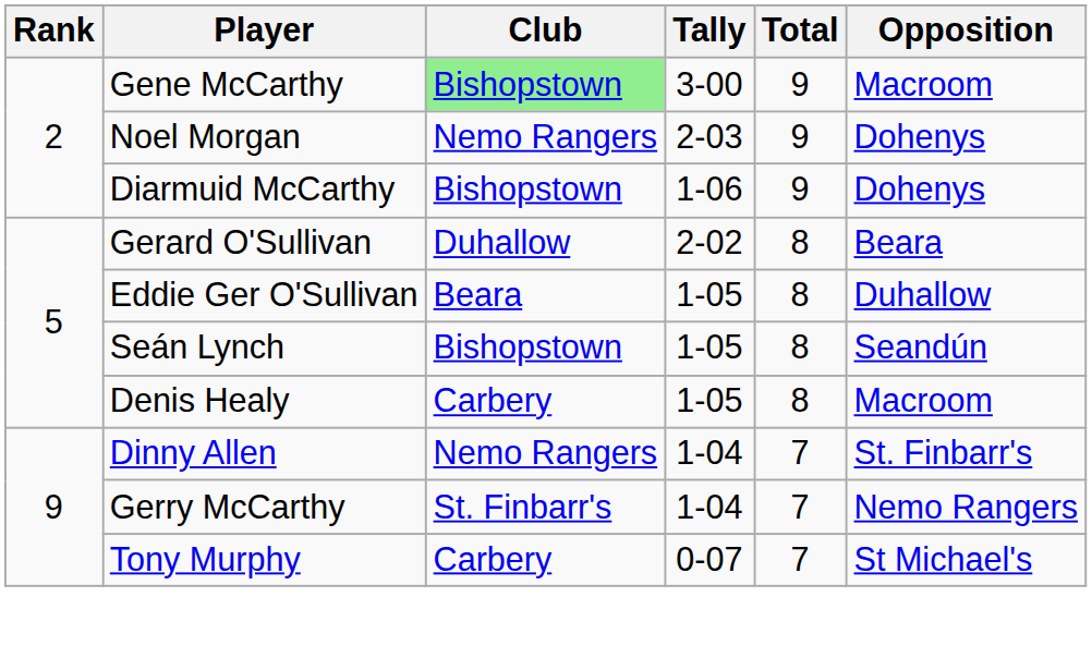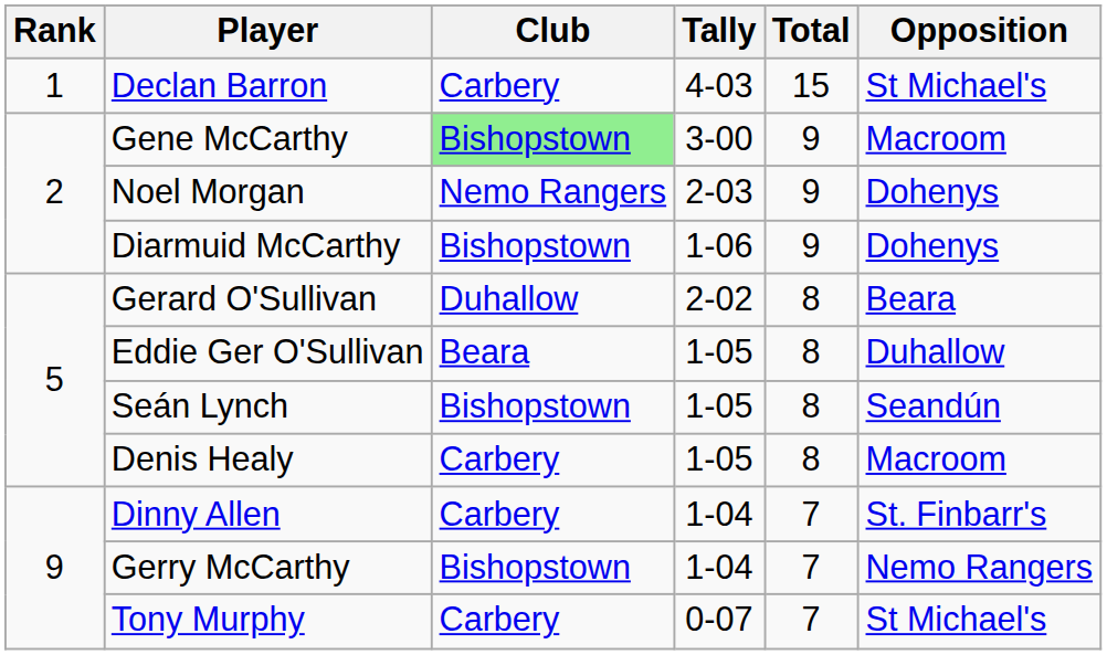+ row: 1 | Declan Barron | Carbery | 4-03 | 15 | St Michael's
Dinny Allen | Club: Nemo Rangers -> Carbery
Gerry McCarthy | Club: St. Finbarr's -> Bishopstown
